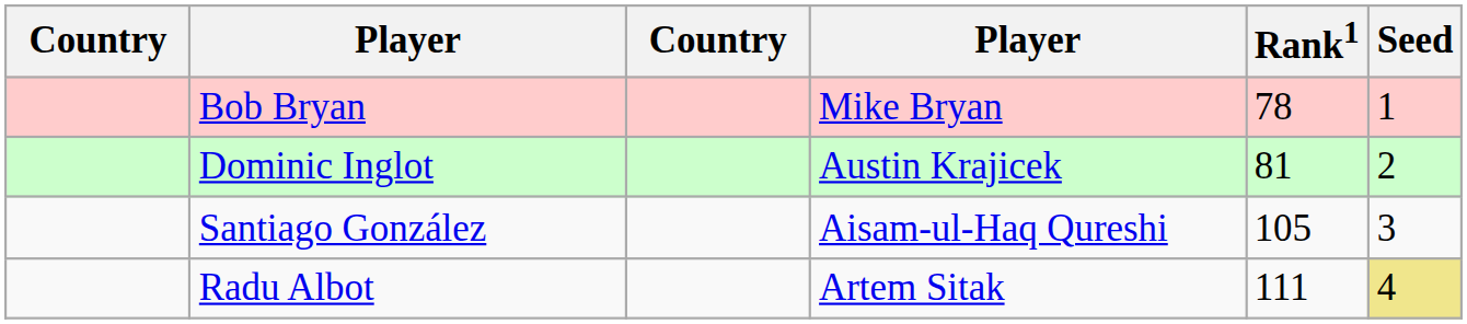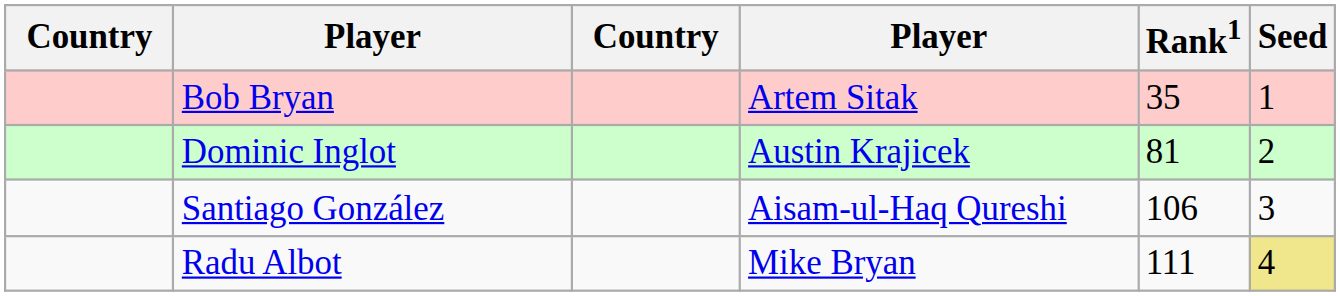Bob Bryan | column 4: Mike Bryan -> Artem Sitak
Bob Bryan | Rank1: 78 -> 35
Santiago González | Rank1: 105 -> 106
Radu Albot | column 4: Artem Sitak -> Mike Bryan
